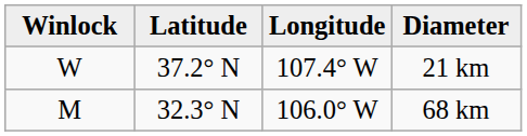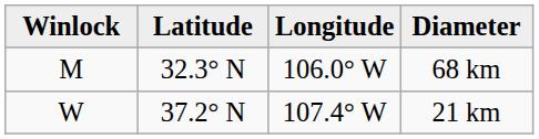rows swapped: 68 km <-> 21 km
